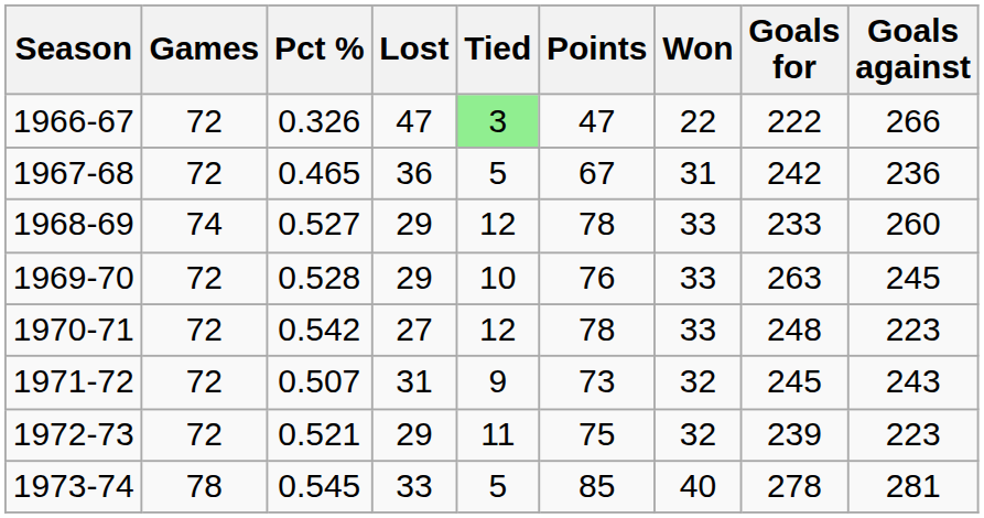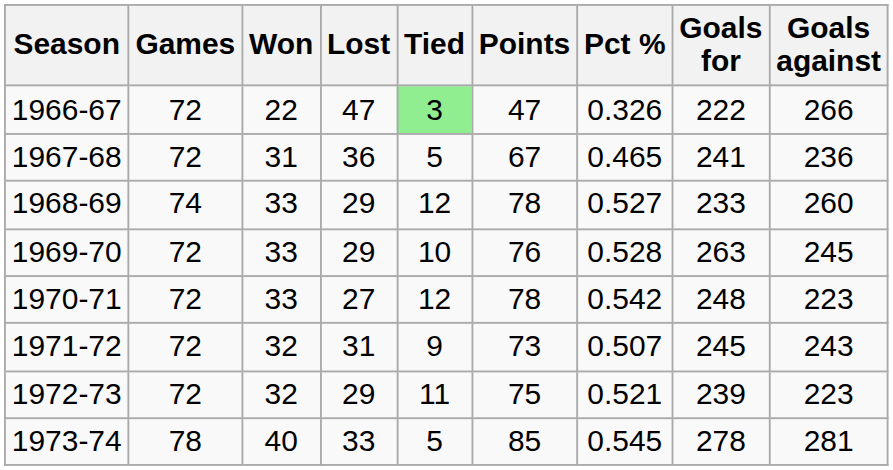columns swapped: Won <-> Pct %
1967-68 | Goals for: 242 -> 241
